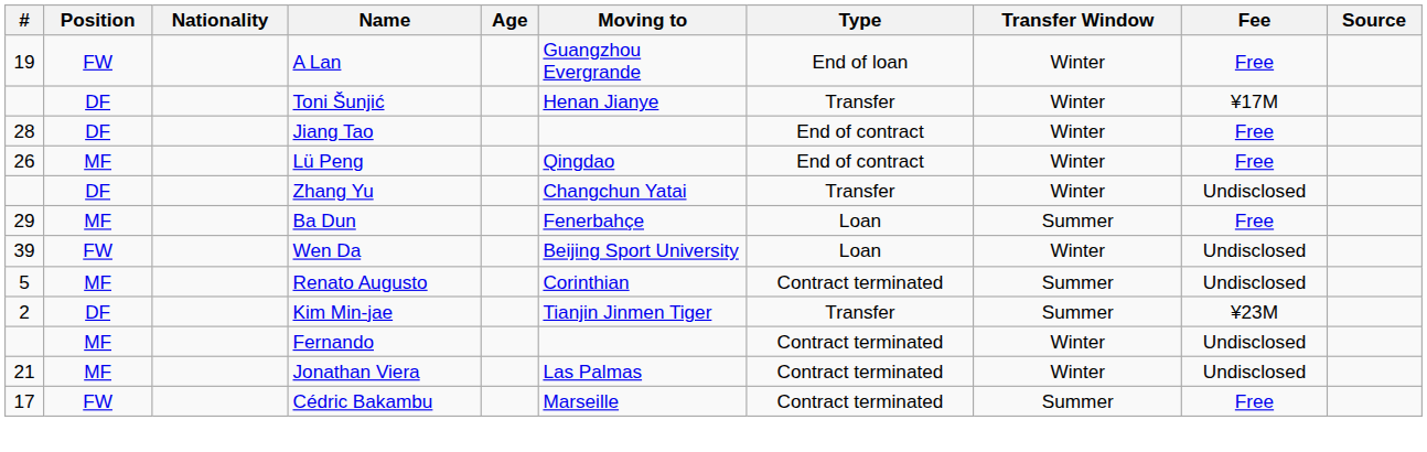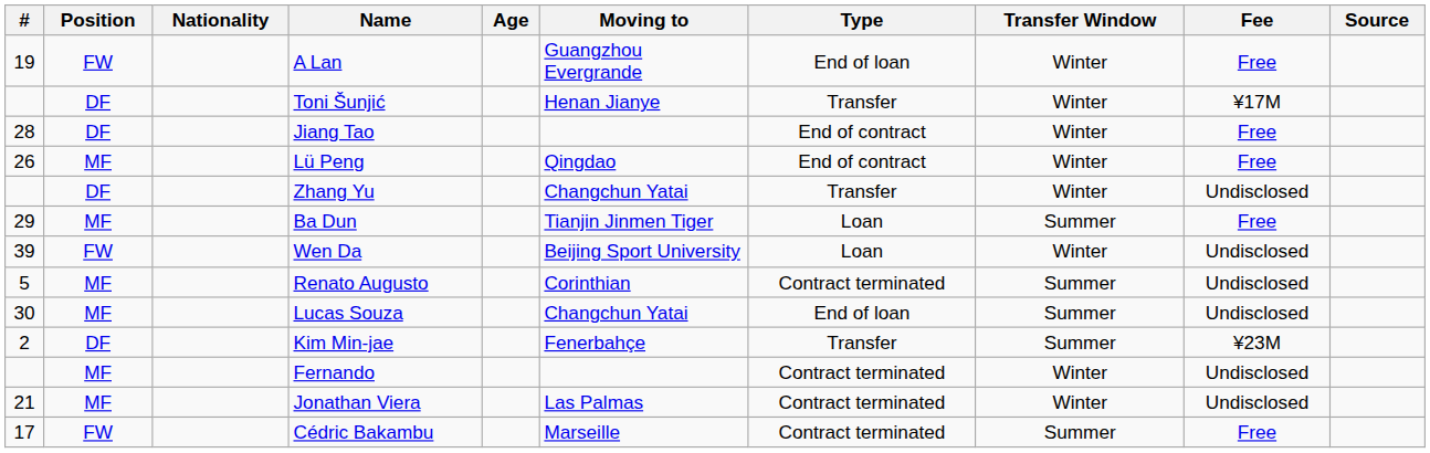Ba Dun | Moving to: Fenerbahçe -> Tianjin Jinmen Tiger
+ row: 30 | MF | Lucas Souza | Changchun Yatai | End of loan | Summer | Undisclosed
Kim Min-jae | Moving to: Tianjin Jinmen Tiger -> Fenerbahçe
